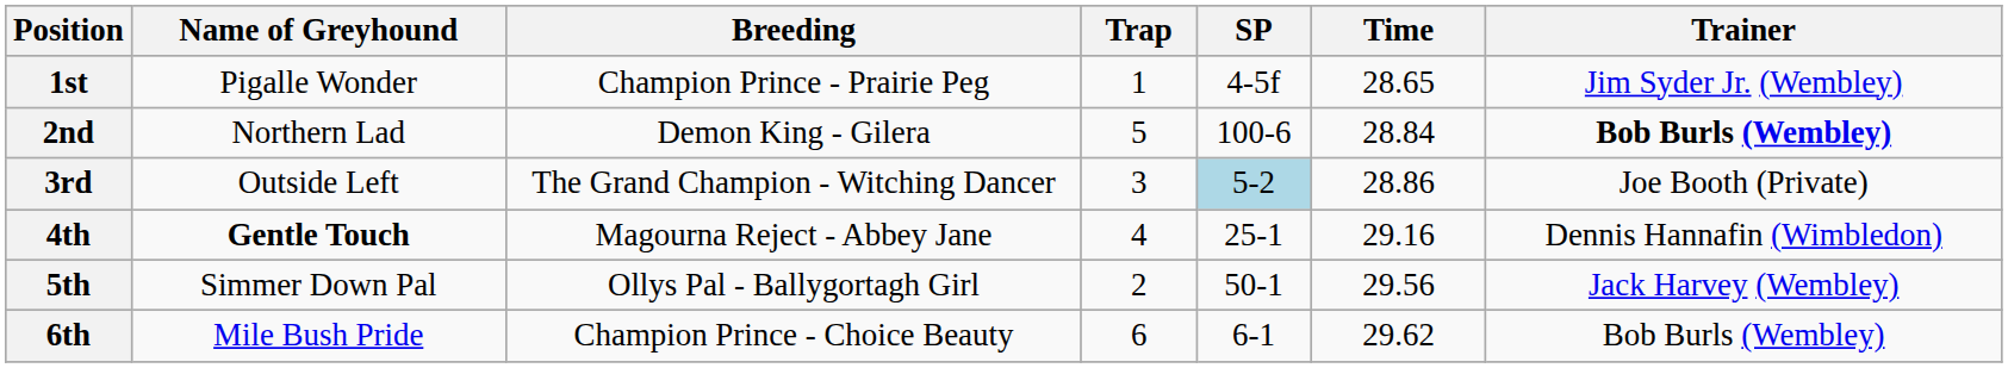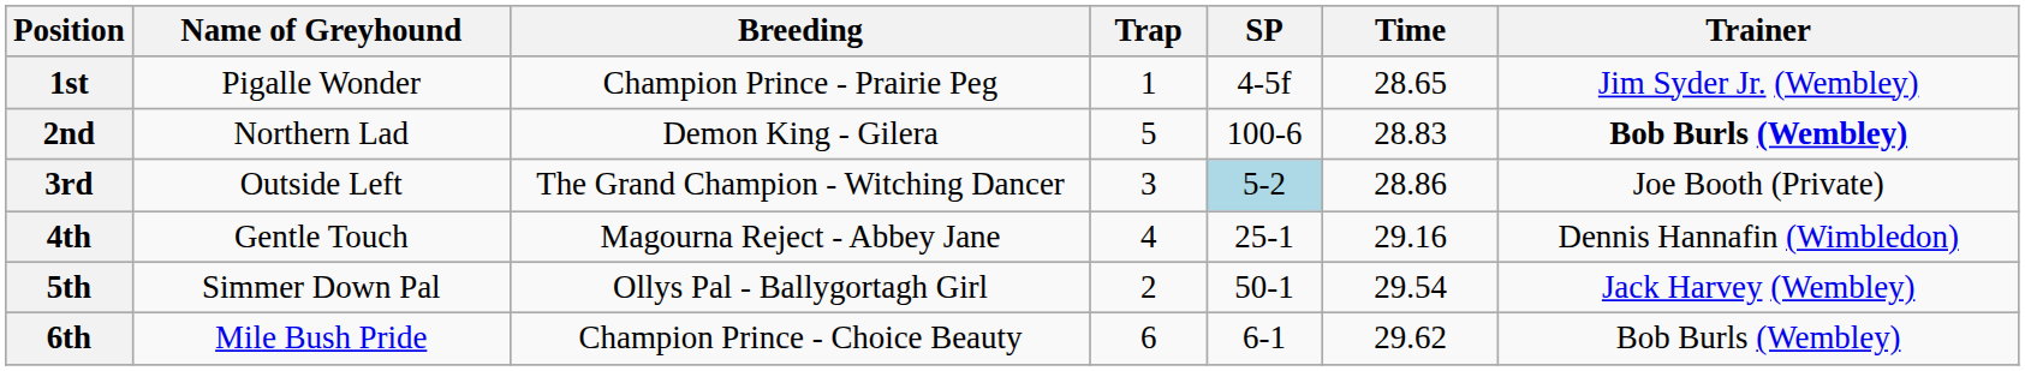2nd | Time: 28.84 -> 28.83
4th | Name of Greyhound: bold -> normal
5th | Time: 29.56 -> 29.54
